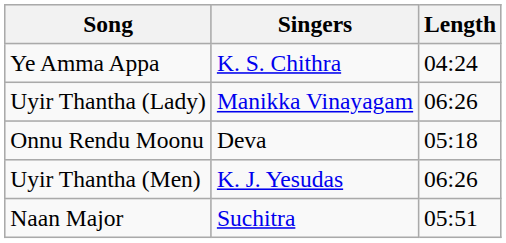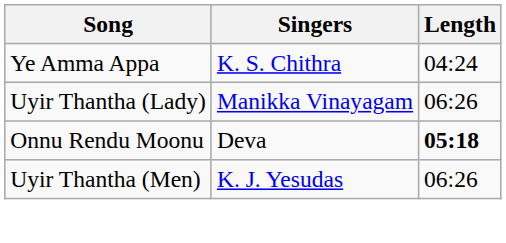Onnu Rendu Moonu | Length: normal -> bold
- row: Naan Major | Suchitra | 05:51
